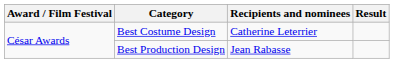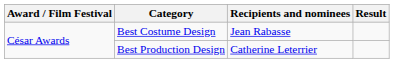Best Costume Design | Recipients and nominees: Catherine Leterrier -> Jean Rabasse
Best Production Design | Recipients and nominees: Jean Rabasse -> Catherine Leterrier
